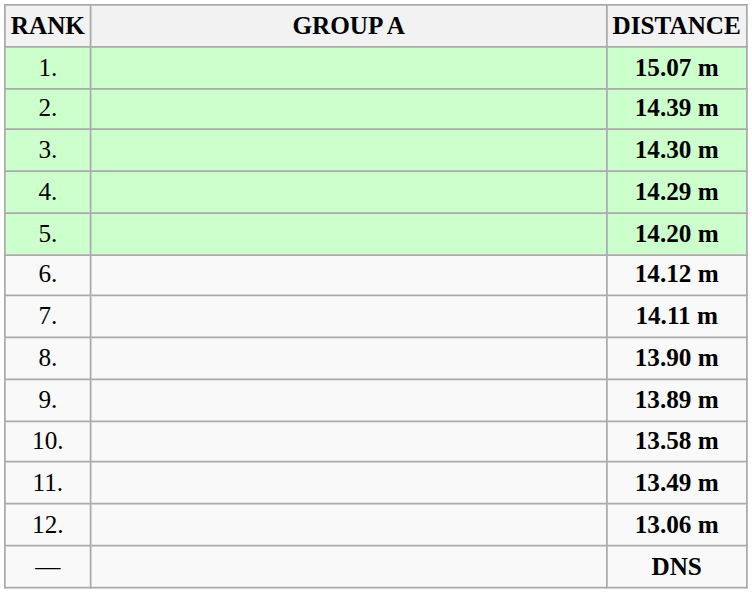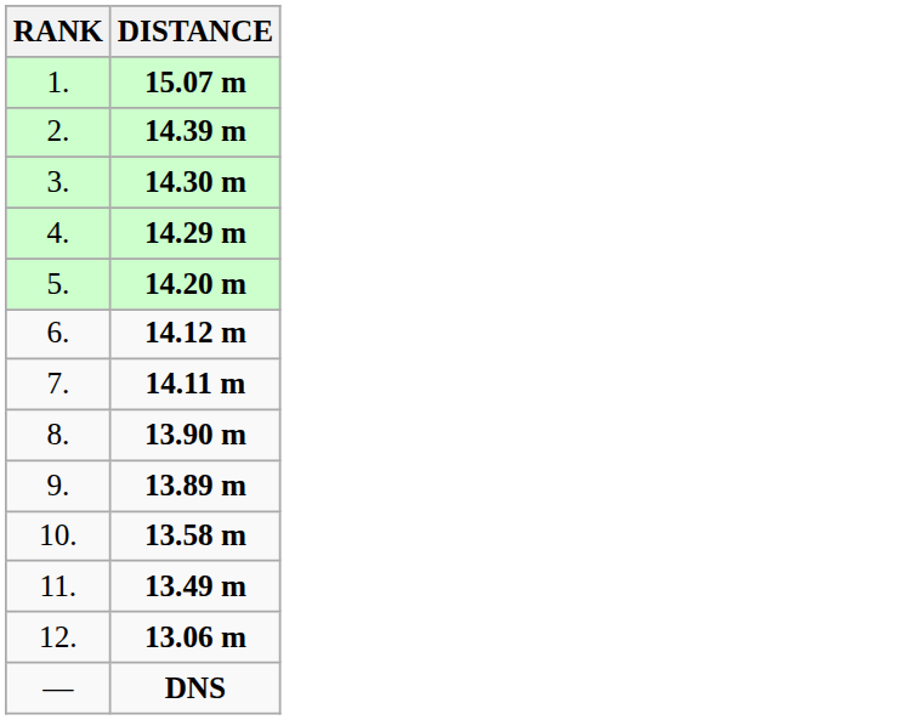- column: GROUP A
